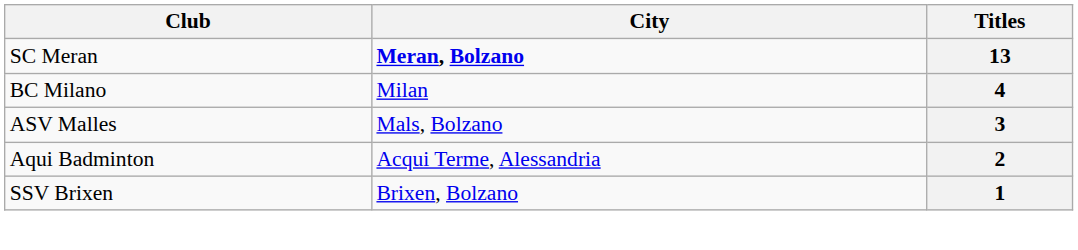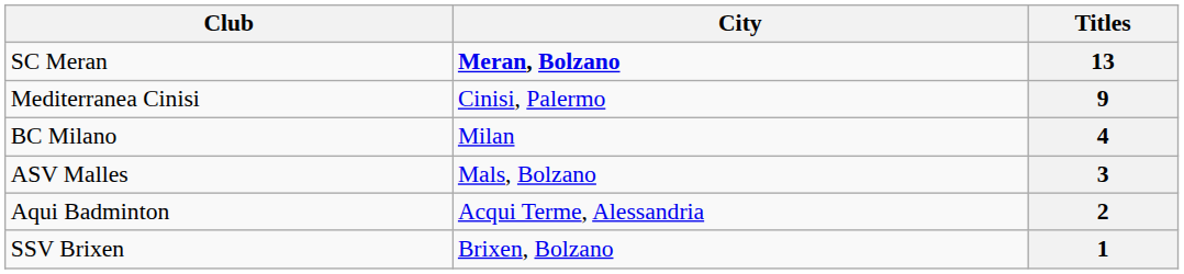+ row: Mediterranea Cinisi | Cinisi, Palermo | 9
